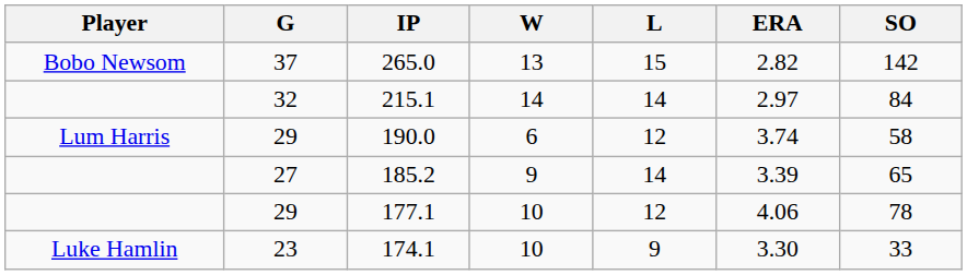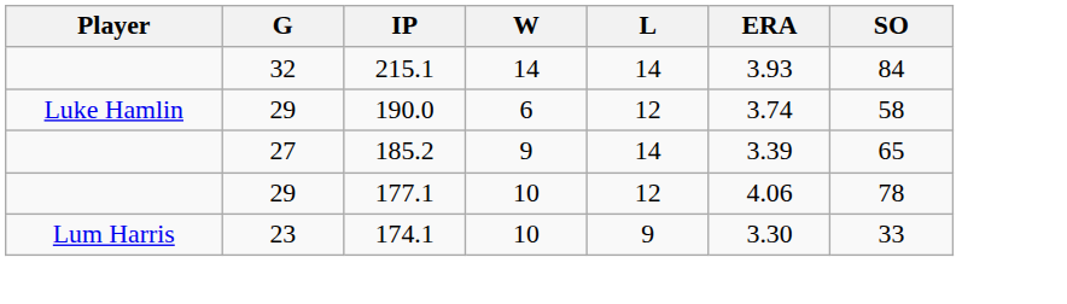- row: Bobo Newsom | 37 | 265.0 | 13 | 15 | 2.82 | 142
215.1 | ERA: 2.97 -> 3.93
190.0 | Player: Lum Harris -> Luke Hamlin
174.1 | Player: Luke Hamlin -> Lum Harris
